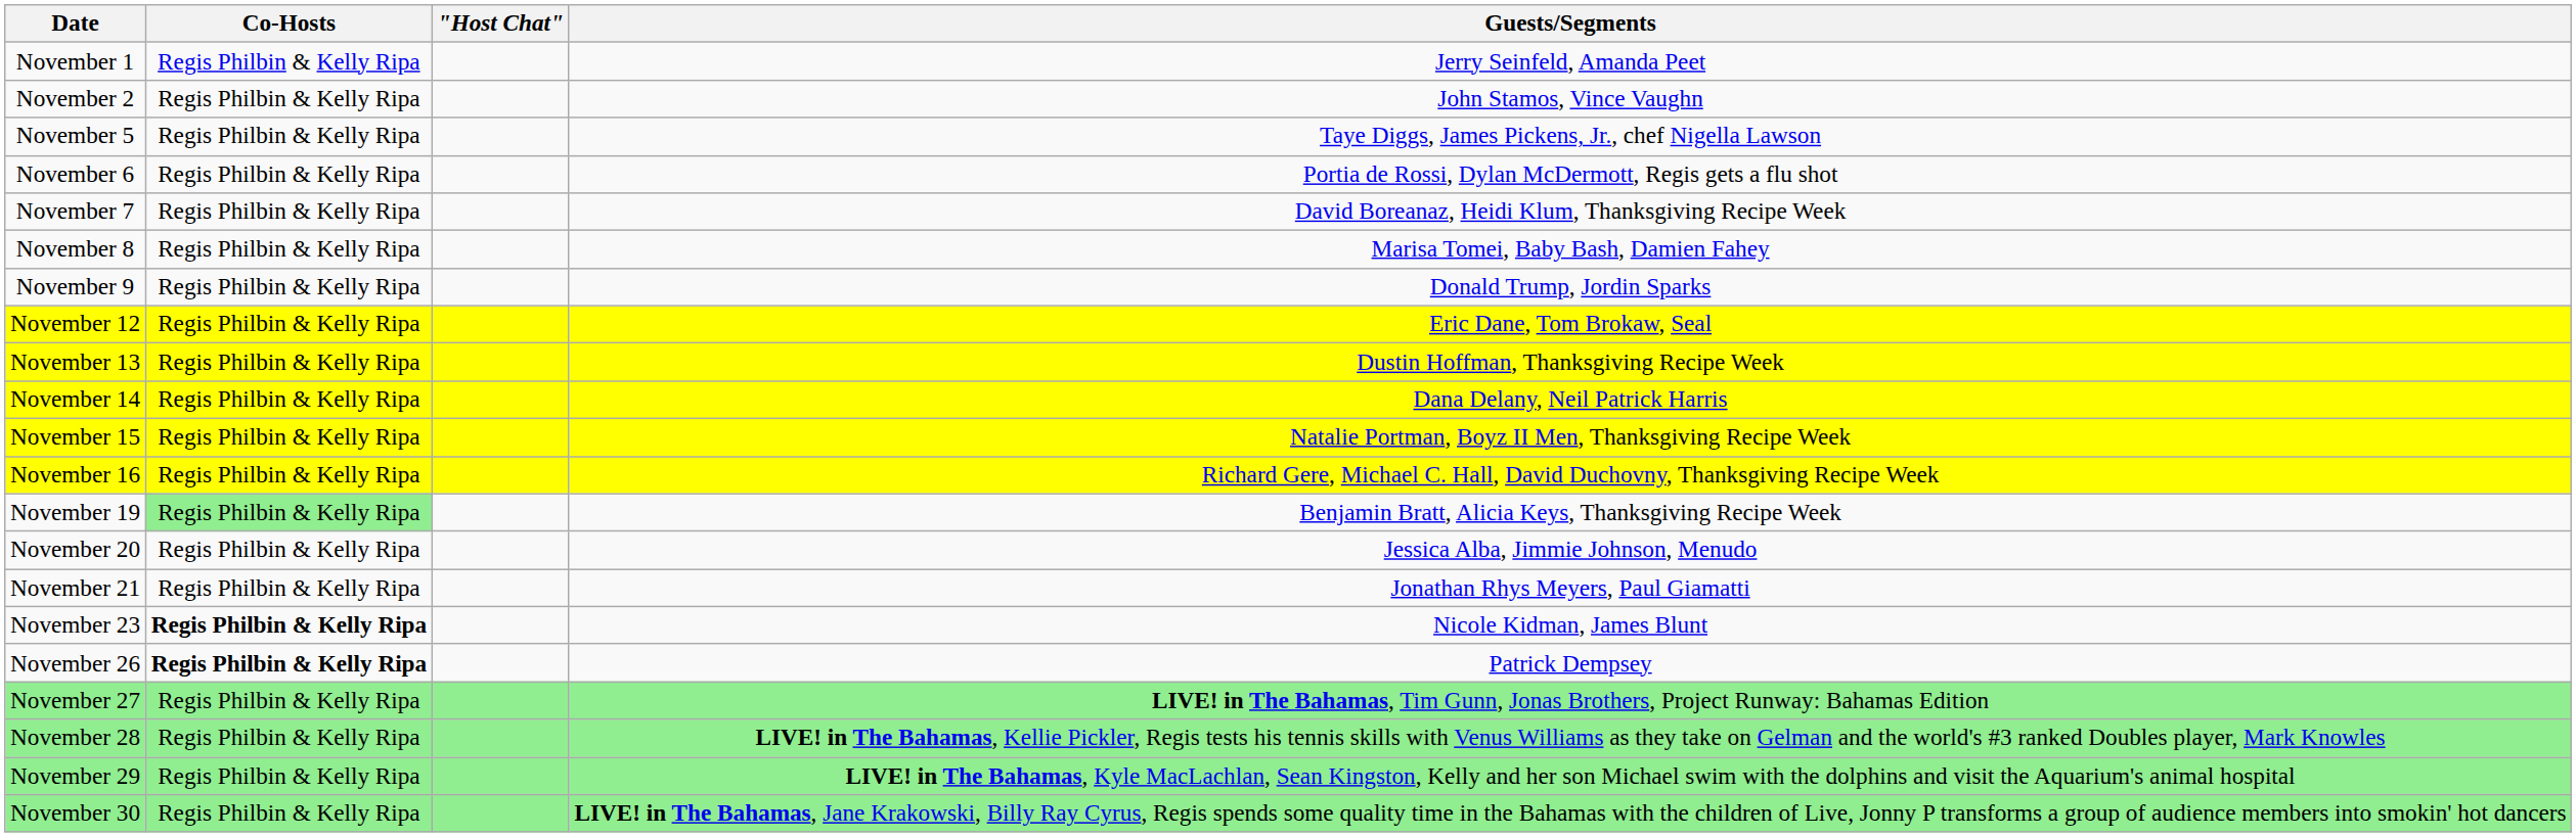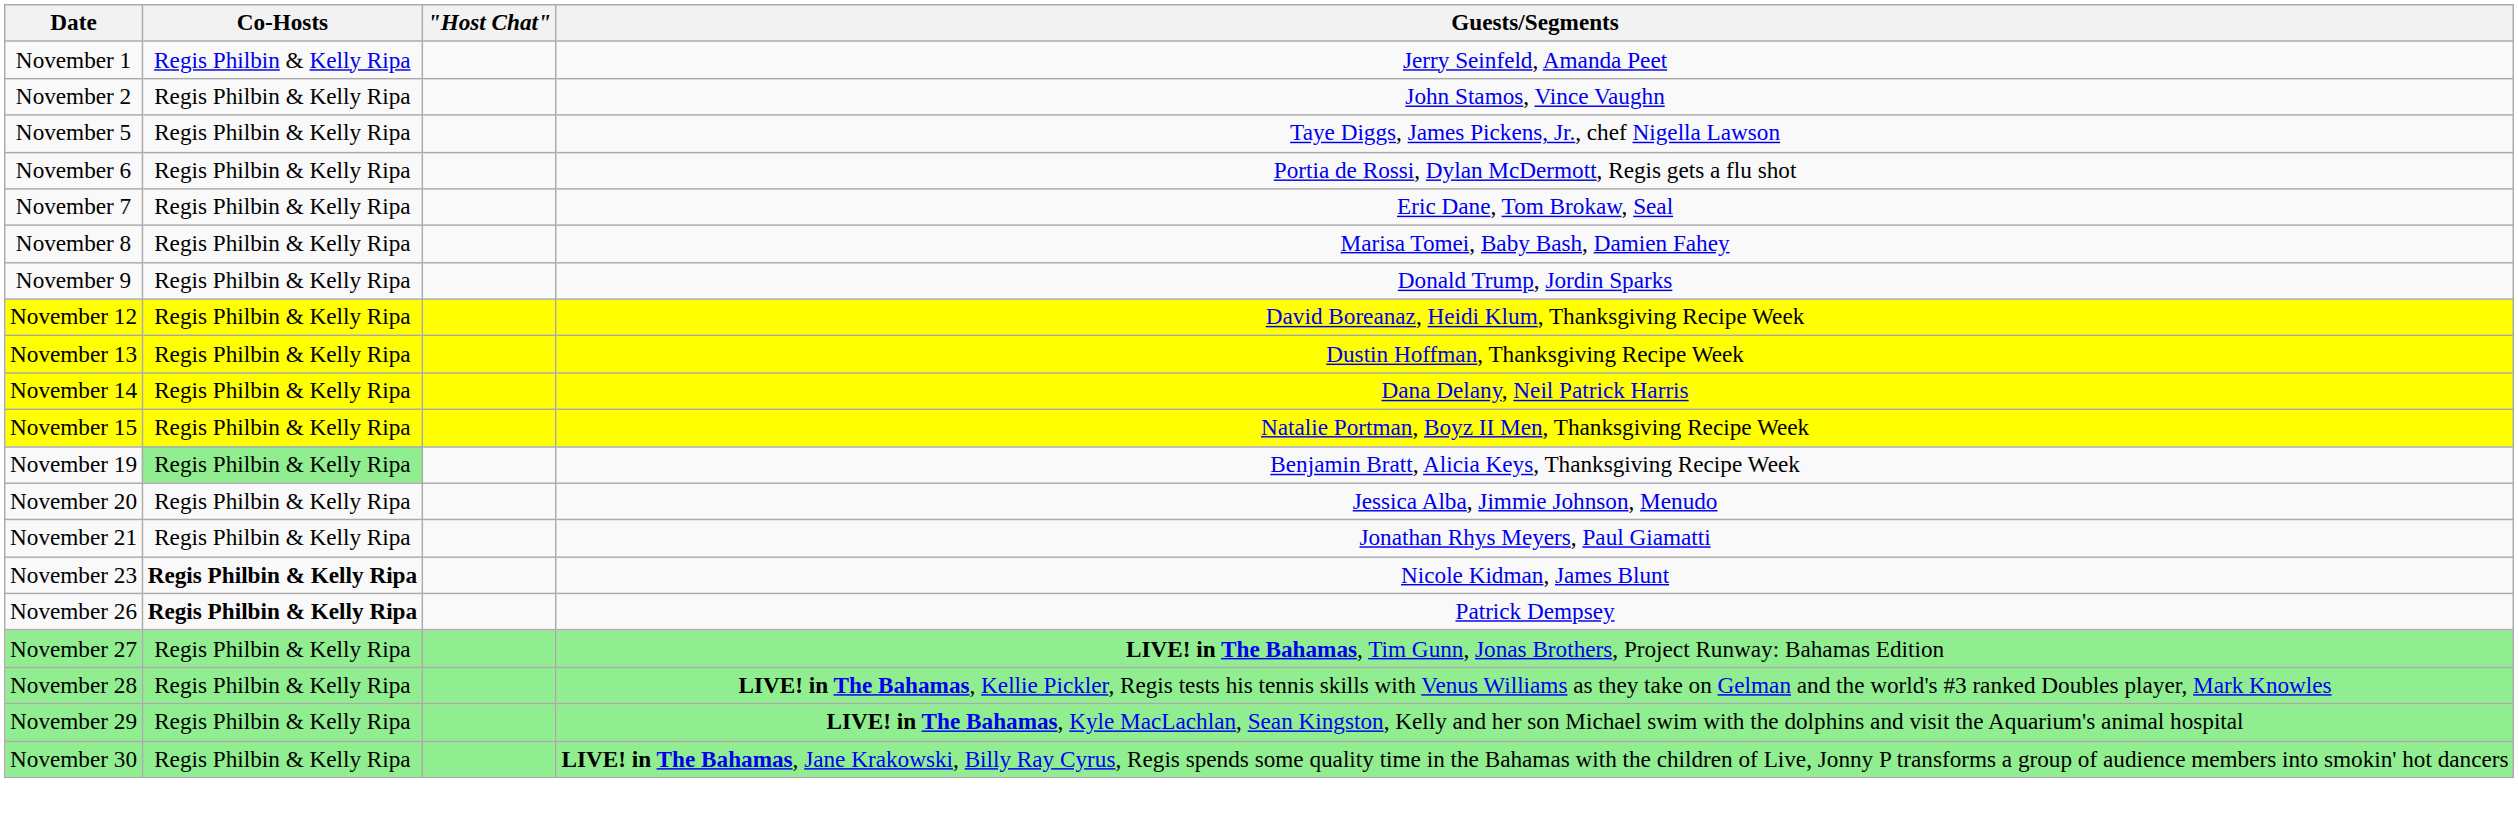November 7 | Guests/Segments: David Boreanaz, Heidi Klum, Thanksgiving Recipe Week -> Eric Dane, Tom Brokaw, Seal
November 12 | Guests/Segments: Eric Dane, Tom Brokaw, Seal -> David Boreanaz, Heidi Klum, Thanksgiving Recipe Week
- row: November 16 | Regis Philbin & Kelly Ripa | Richard Gere, Michael C. Hall, David Duchovny, Thanksgiving Recipe Week
